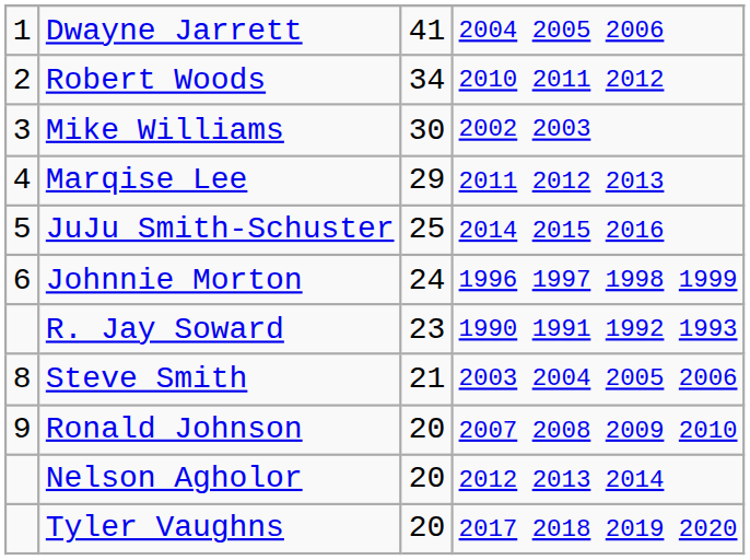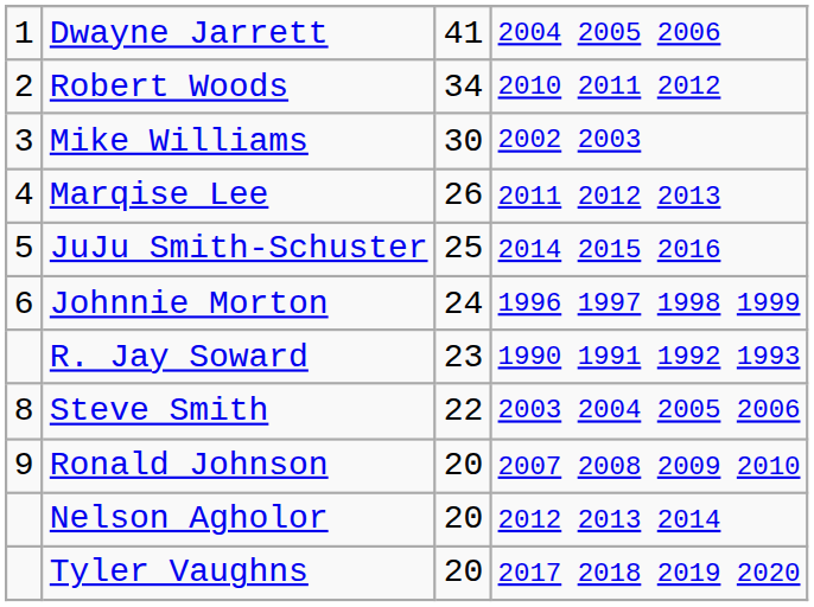Marqise Lee | column 3: 29 -> 26
Steve Smith | column 3: 21 -> 22
